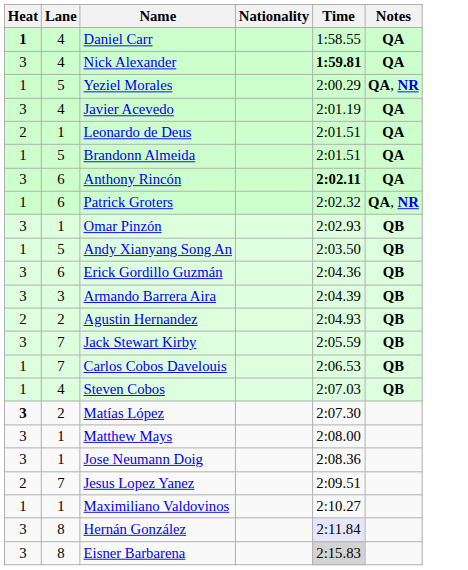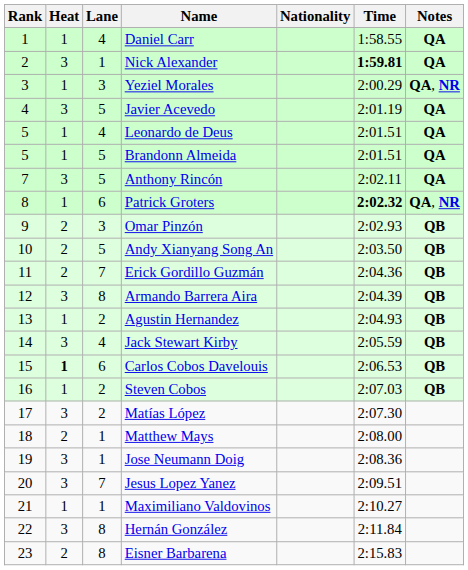+ column: Rank | 1 | 2 | 3 | 4 | 5 | 5 | 7 | 8 | 9 | 10 | 11 | 12 | 13 | 14 | 15 | 16 | 17 | 18 | 19 | 20 | 21 | 22 | 23
Daniel Carr | Heat: bold -> normal
Nick Alexander | Lane: 4 -> 1
Yeziel Morales | Lane: 5 -> 3
Javier Acevedo | Lane: 4 -> 5
Leonardo de Deus | Heat: 2 -> 1
Leonardo de Deus | Lane: 1 -> 4
Anthony Rincón | Lane: 6 -> 5
Anthony Rincón | Time: bold -> normal
Patrick Groters | Time: normal -> bold
Omar Pinzón | Heat: 3 -> 2
Omar Pinzón | Lane: 1 -> 3
Andy Xianyang Song An | Heat: 1 -> 2
Erick Gordillo Guzmán | Heat: 3 -> 2
Erick Gordillo Guzmán | Lane: 6 -> 7
Armando Barrera Aira | Lane: 3 -> 8
Agustin Hernandez | Heat: 2 -> 1
Jack Stewart Kirby | Lane: 7 -> 4
Carlos Cobos Davelouis | Heat: normal -> bold
Carlos Cobos Davelouis | Lane: 7 -> 6
Steven Cobos | Lane: 4 -> 2
Matías López | Heat: bold -> normal
Matthew Mays | Heat: 3 -> 2
Jesus Lopez Yanez | Heat: 2 -> 3
Hernán González | Time: lavender background -> no background
Eisner Barbarena | Heat: 3 -> 2
Eisner Barbarena | Time: lightgrey background -> no background
